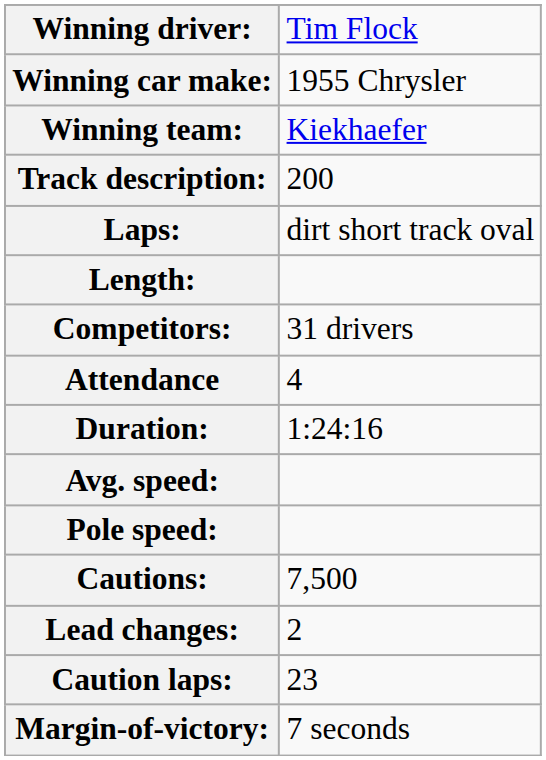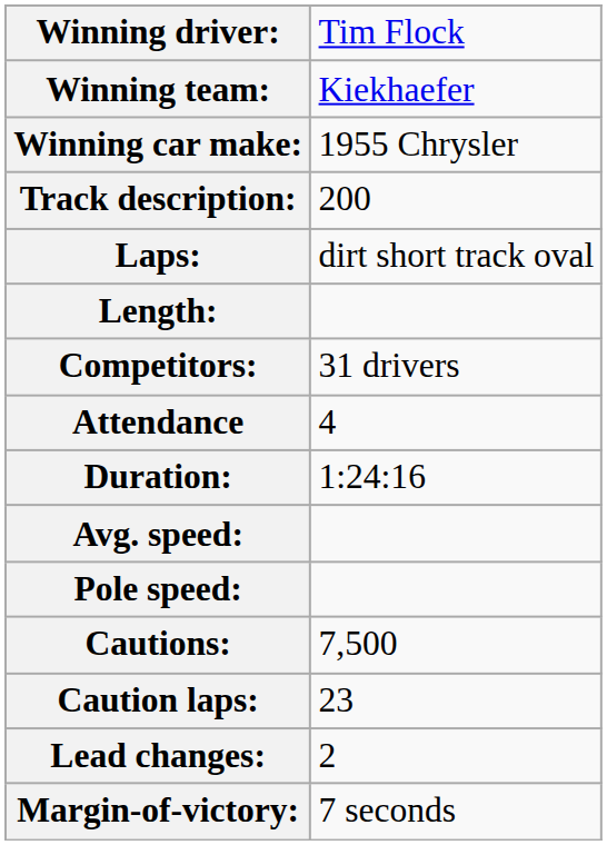rows swapped: Winning team: <-> Winning car make:
rows swapped: Caution laps: <-> Lead changes:
